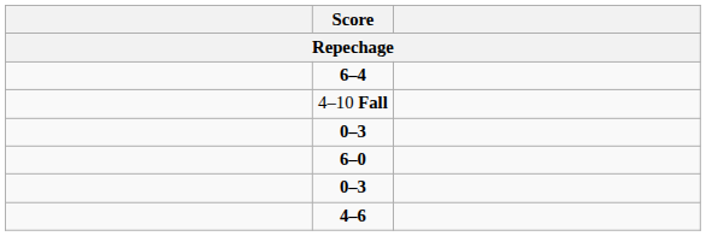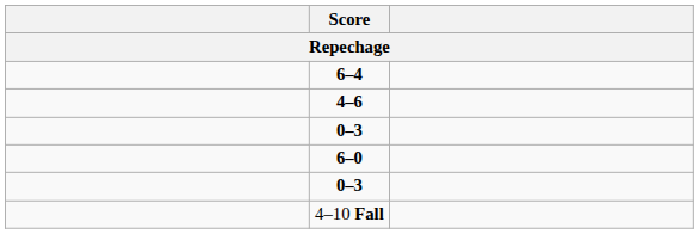rows swapped: 4–6 <-> 4–10 Fall
